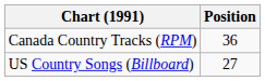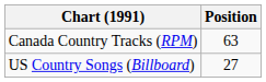Canada Country Tracks (RPM) | Position: 36 -> 63
